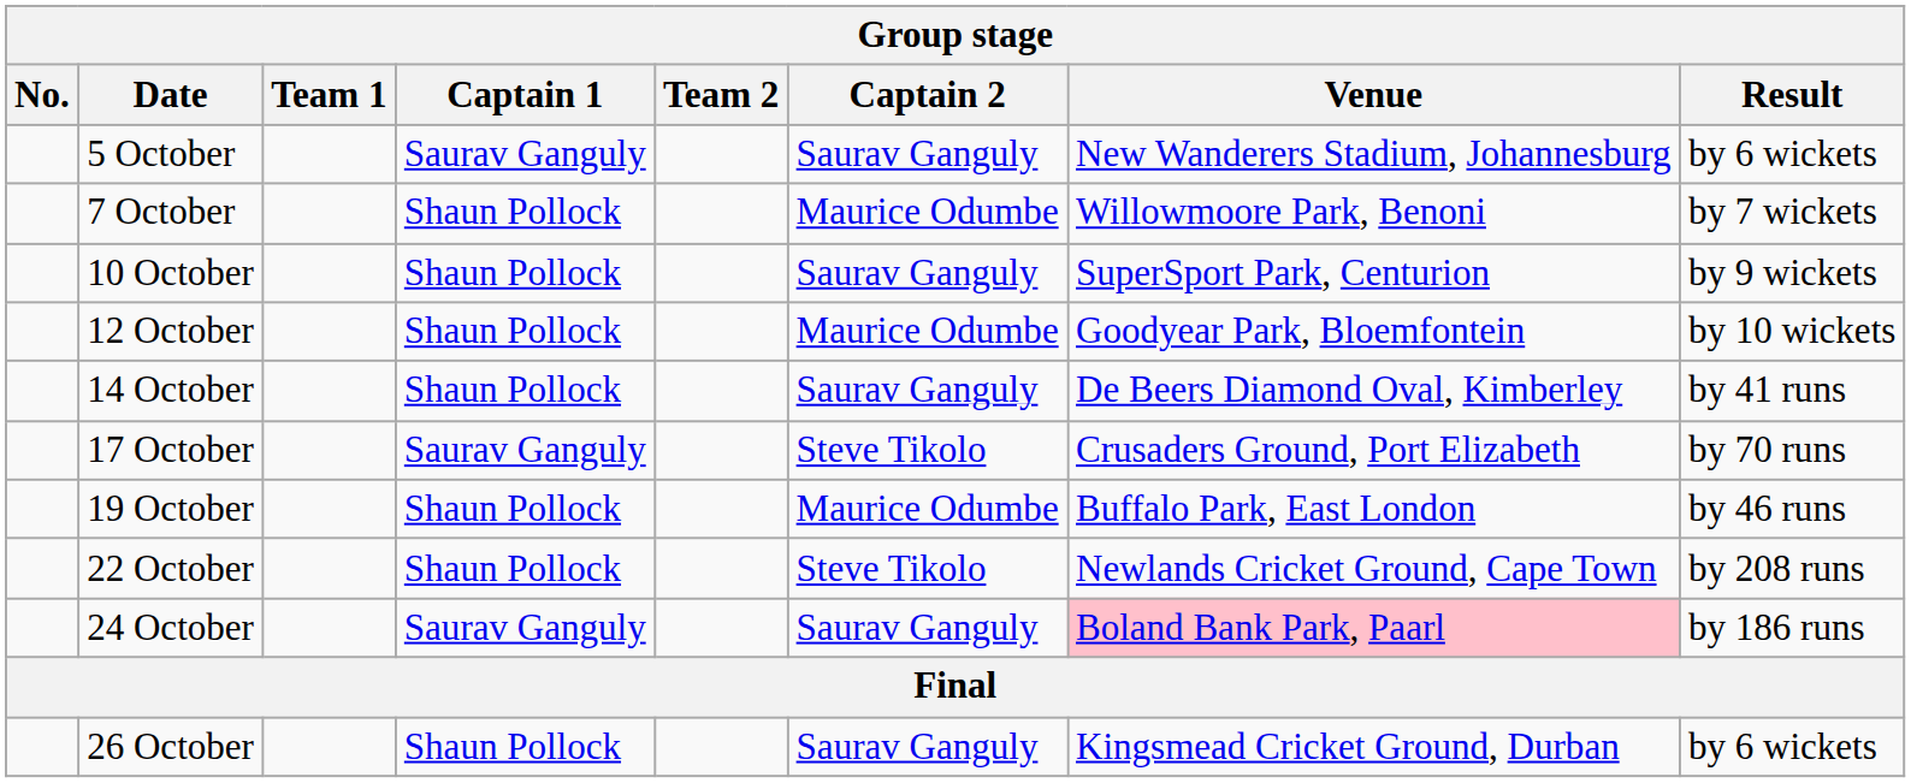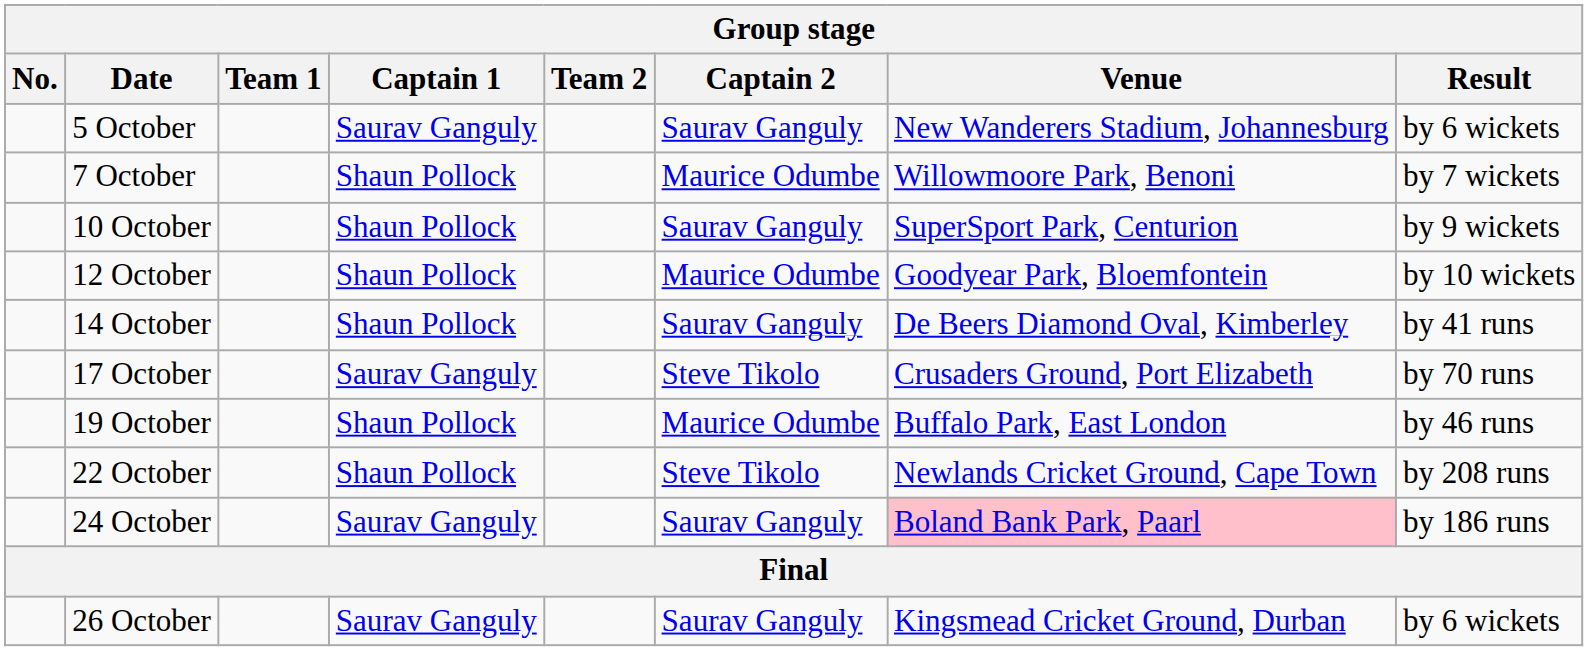26 October | Captain 1: Shaun Pollock -> Saurav Ganguly
